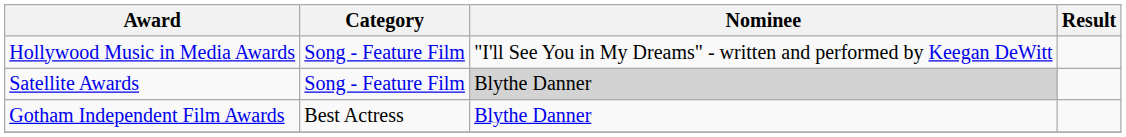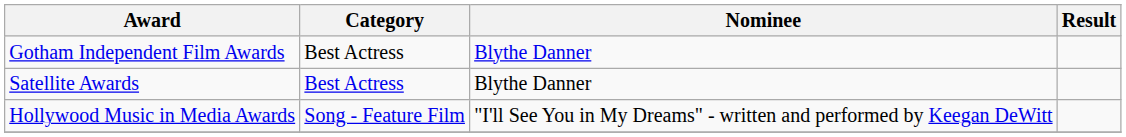rows swapped: Gotham Independent Film Awards <-> Hollywood Music in Media Awards
Satellite Awards | Category: Song - Feature Film -> Best Actress
Satellite Awards | Nominee: lightgrey background -> no background
